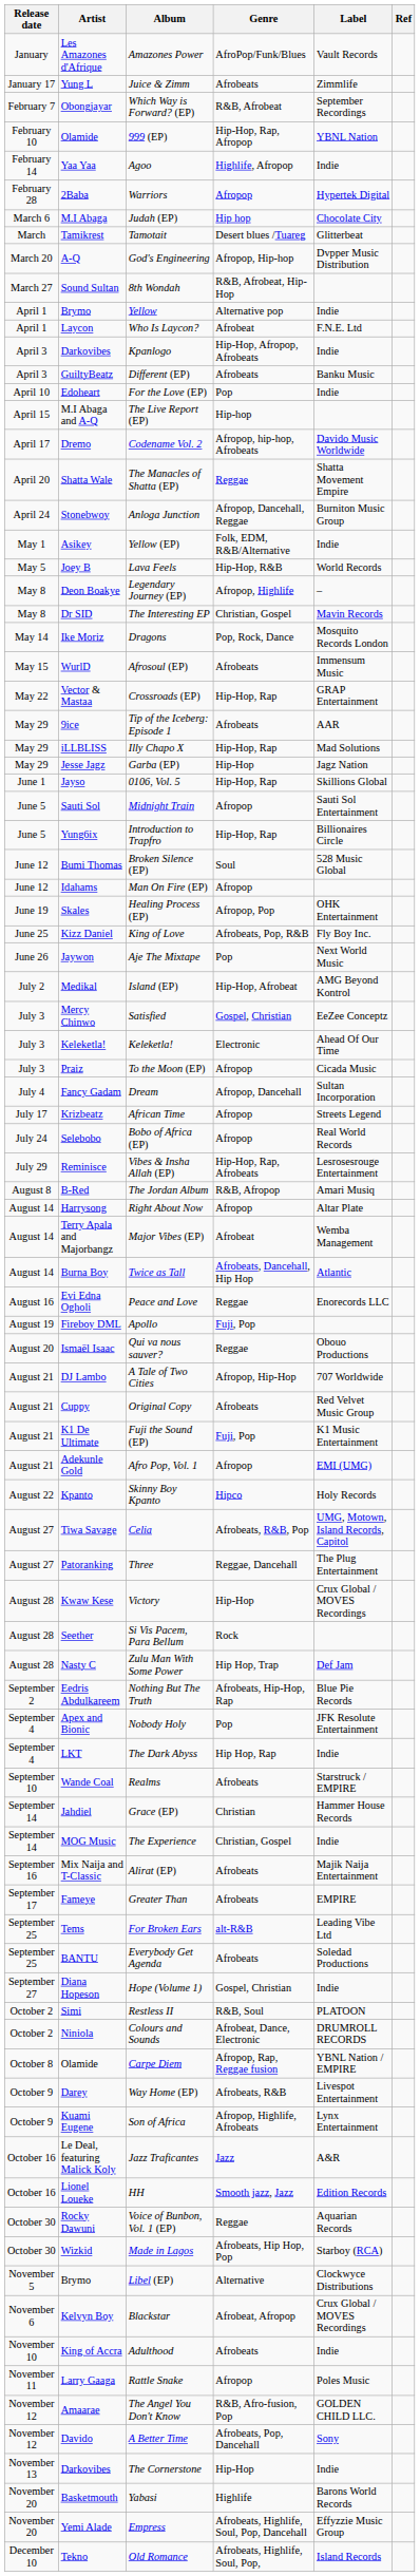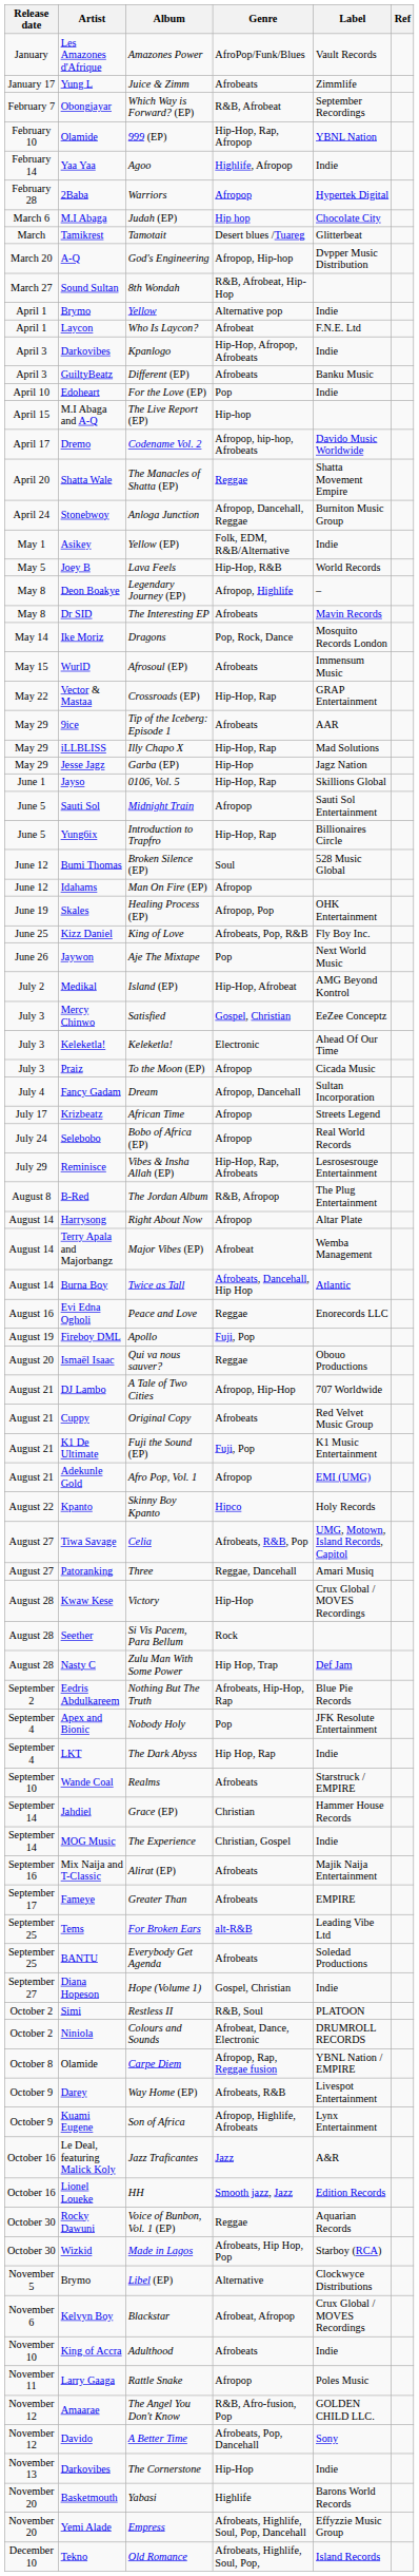The Interesting EP | Genre: Christian, Gospel -> Afrobeats
The Jordan Album | Label: Amari Musiq -> The Plug Entertainment
Three | Label: The Plug Entertainment -> Amari Musiq
